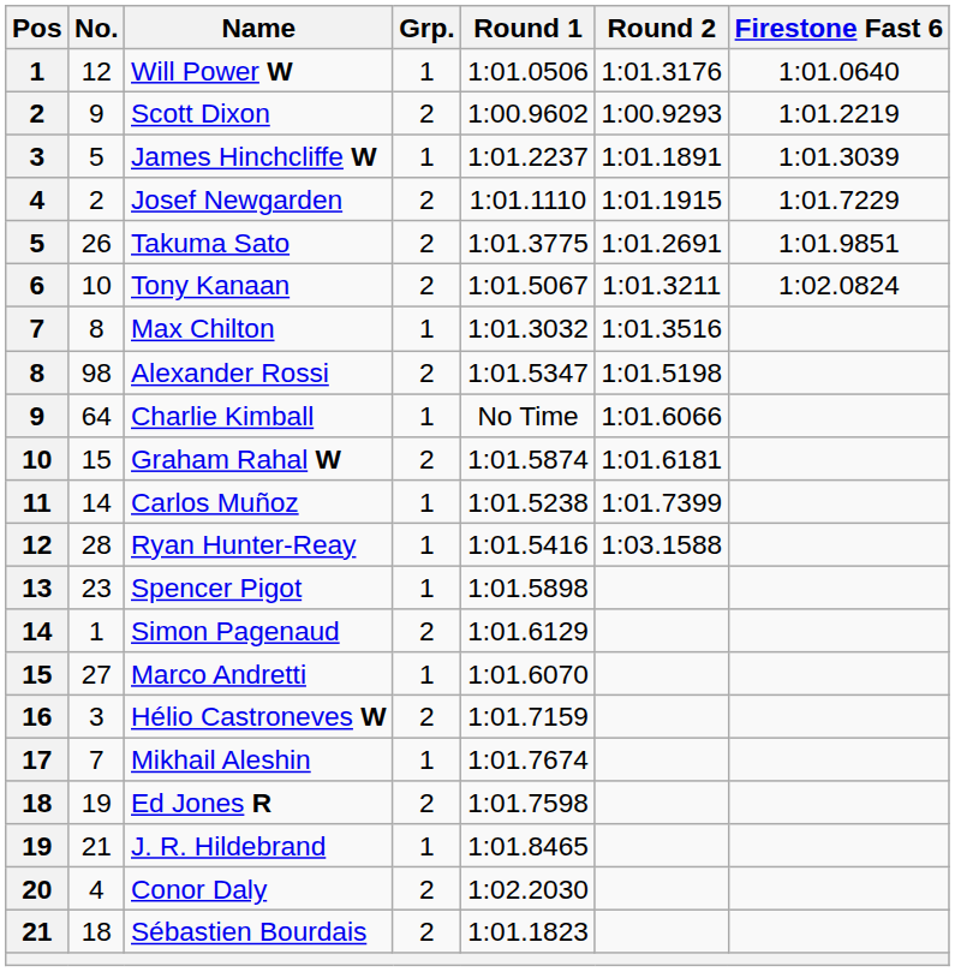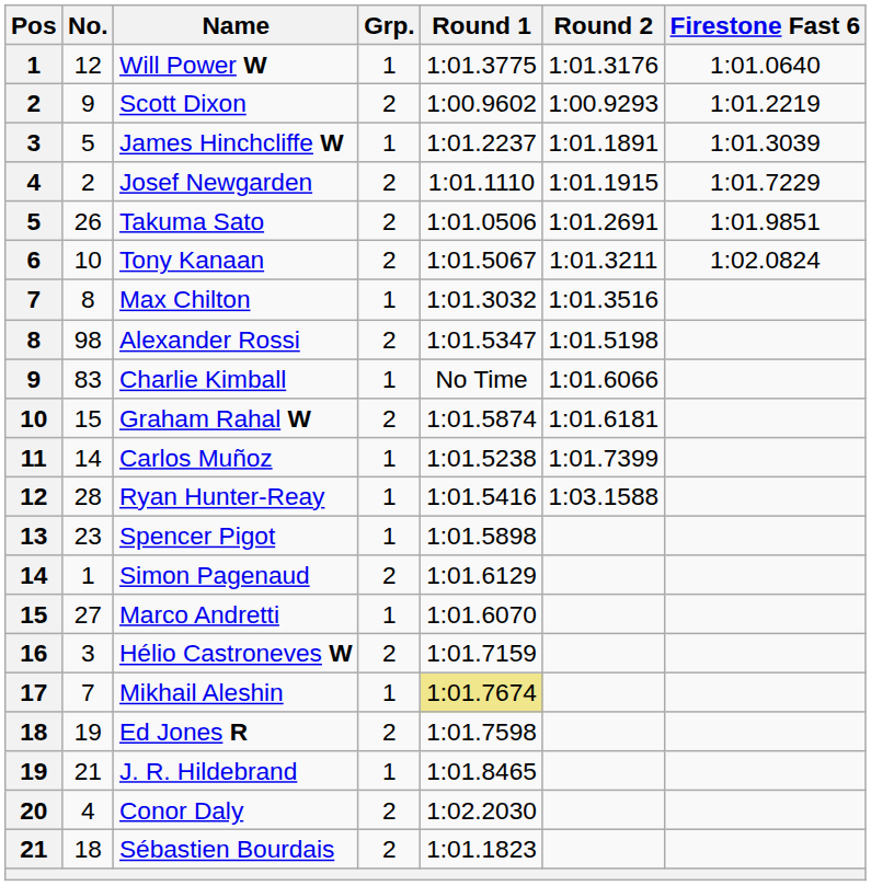Will Power W | Round 1: 1:01.0506 -> 1:01.3775
Takuma Sato | Round 1: 1:01.3775 -> 1:01.0506
Charlie Kimball | No.: 64 -> 83
Mikhail Aleshin | Round 1: no background -> khaki background
